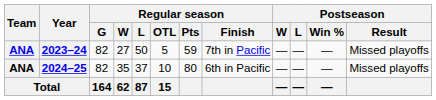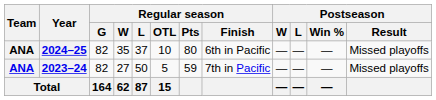rows swapped: 2023–24 <-> 2024–25
